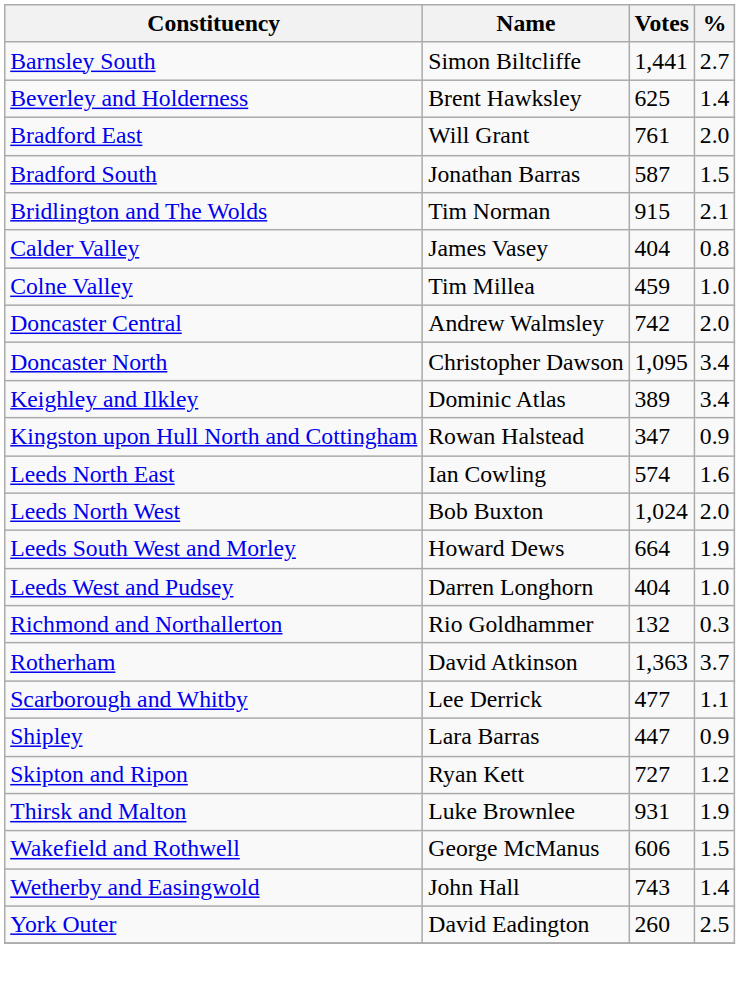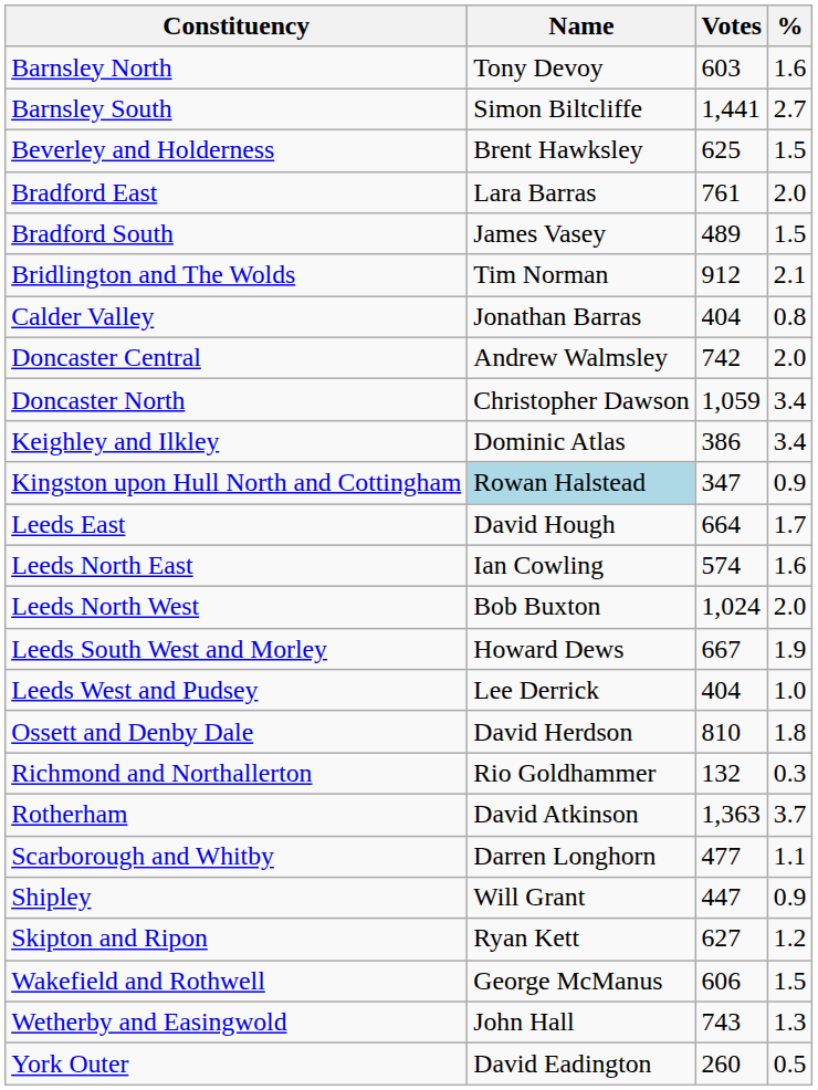+ row: Barnsley North | Tony Devoy | 603 | 1.6
Beverley and Holderness | %: 1.4 -> 1.5
Bradford East | Name: Will Grant -> Lara Barras
Bradford South | Name: Jonathan Barras -> James Vasey
Bradford South | Votes: 587 -> 489
Bridlington and The Wolds | Votes: 915 -> 912
Calder Valley | Name: James Vasey -> Jonathan Barras
- row: Colne Valley | Tim Millea | 459 | 1.0
Doncaster North | Votes: 1,095 -> 1,059
Keighley and Ilkley | Votes: 389 -> 386
Kingston upon Hull North and Cottingham | Name: no background -> lightblue background
+ row: Leeds East | David Hough | 664 | 1.7
Leeds South West and Morley | Votes: 664 -> 667
Leeds West and Pudsey | Name: Darren Longhorn -> Lee Derrick
+ row: Ossett and Denby Dale | David Herdson | 810 | 1.8
Scarborough and Whitby | Name: Lee Derrick -> Darren Longhorn
Shipley | Name: Lara Barras -> Will Grant
Skipton and Ripon | Votes: 727 -> 627
- row: Thirsk and Malton | Luke Brownlee | 931 | 1.9
Wetherby and Easingwold | %: 1.4 -> 1.3
York Outer | %: 2.5 -> 0.5
